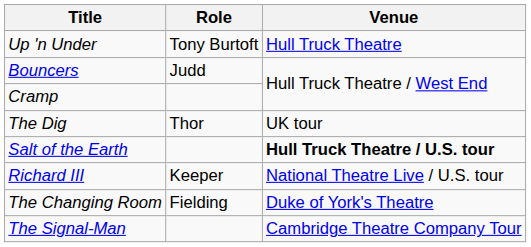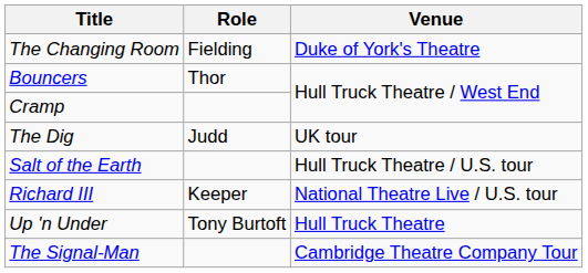rows swapped: Up 'n Under <-> The Changing Room
Bouncers | Role: Judd -> Thor
The Dig | Role: Thor -> Judd
Salt of the Earth | Venue: bold -> normal
